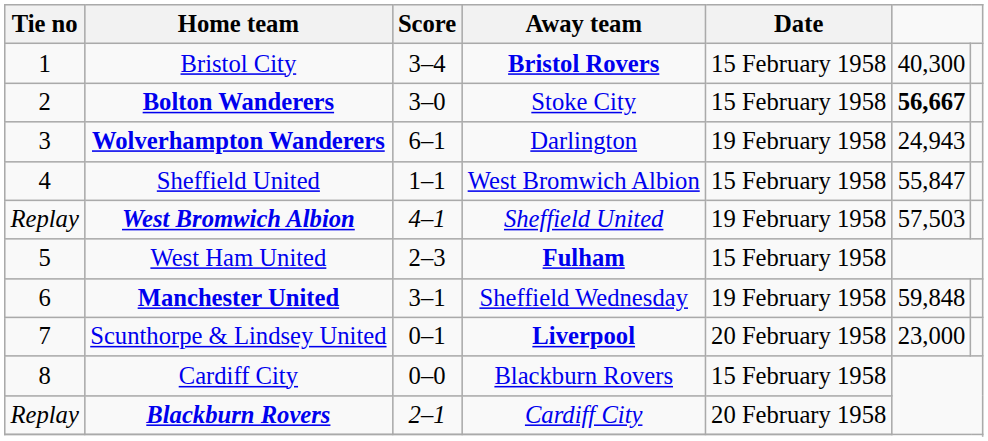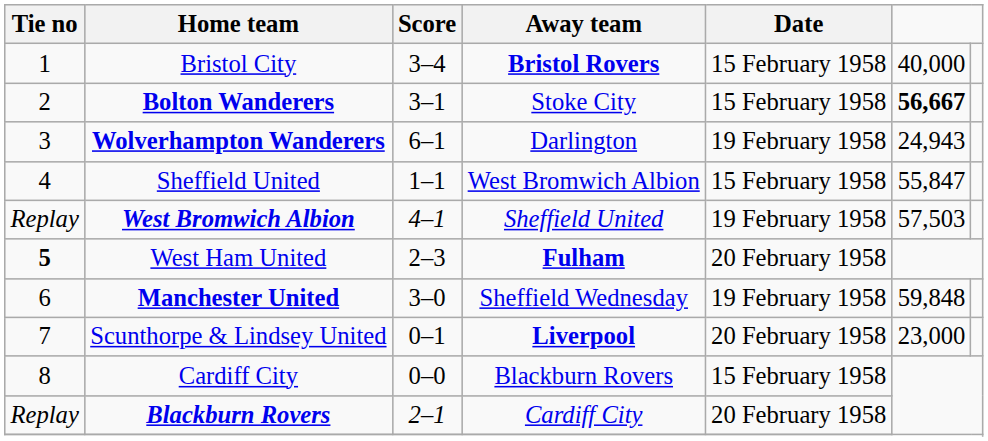Bristol City | column 6: 40,300 -> 40,000
Bolton Wanderers | Score: 3–0 -> 3–1
West Ham United | Tie no: normal -> bold
West Ham United | Date: 15 February 1958 -> 20 February 1958
Manchester United | Score: 3–1 -> 3–0
